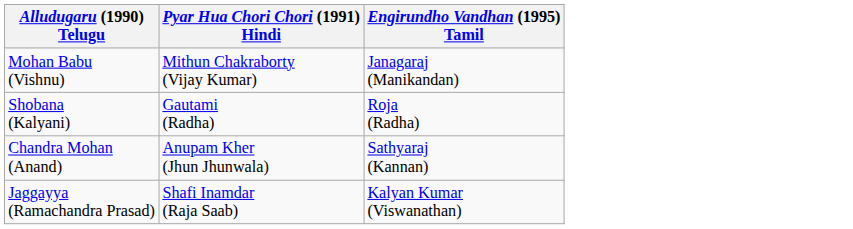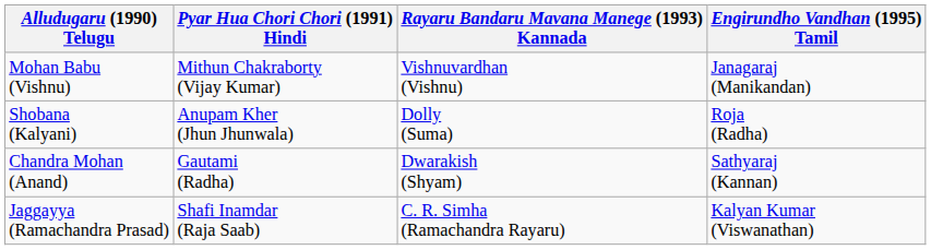+ column: Rayaru Bandaru Mavana Manege (1993) Kannada | Vishnuvardhan (Vishnu) | Dolly (Suma) | Dwarakish (Shyam) | C. R. Simha (Ramachandra Rayaru)
Shobana (Kalyani) | Pyar Hua Chori Chori (1991) Hindi: Gautami (Radha) -> Anupam Kher (Jhun Jhunwala)
Chandra Mohan (Anand) | Pyar Hua Chori Chori (1991) Hindi: Anupam Kher (Jhun Jhunwala) -> Gautami (Radha)
